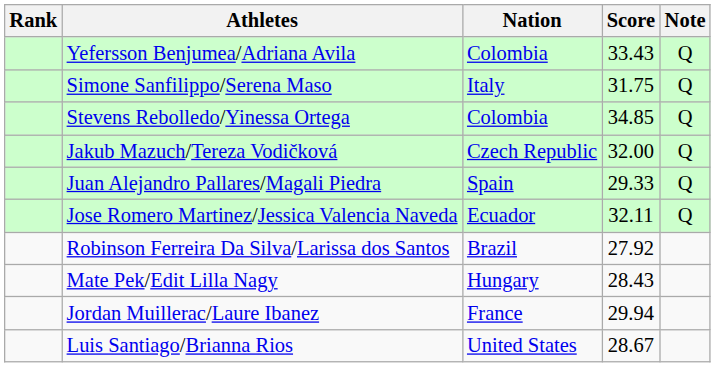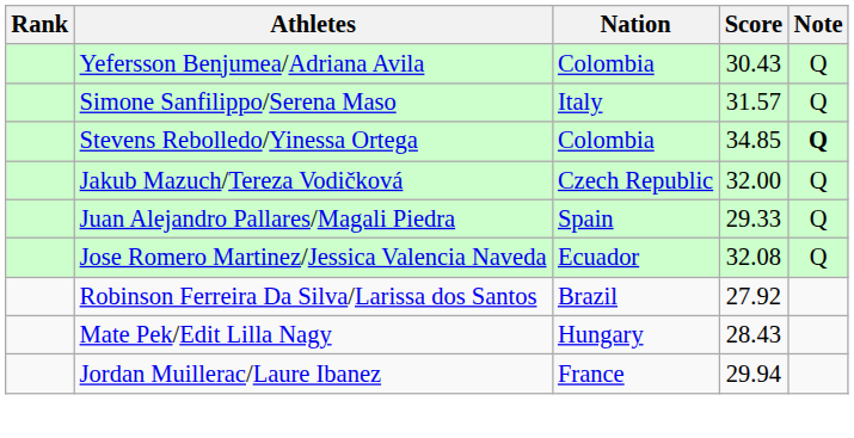Yefersson Benjumea/Adriana Avila | Score: 33.43 -> 30.43
Simone Sanfilippo/Serena Maso | Score: 31.75 -> 31.57
Stevens Rebolledo/Yinessa Ortega | Note: normal -> bold
Jose Romero Martinez/Jessica Valencia Naveda | Score: 32.11 -> 32.08
- row: Luis Santiago/Brianna Rios | United States | 28.67
